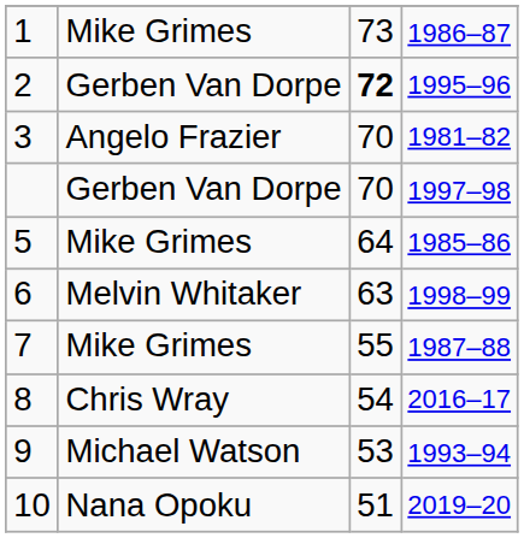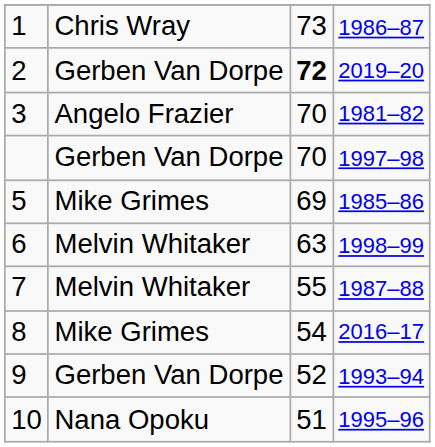1 | column 2: Mike Grimes -> Chris Wray
2 | column 4: 1995–96 -> 2019–20
5 | column 3: 64 -> 69
7 | column 2: Mike Grimes -> Melvin Whitaker
8 | column 2: Chris Wray -> Mike Grimes
9 | column 2: Michael Watson -> Gerben Van Dorpe
9 | column 3: 53 -> 52
10 | column 4: 2019–20 -> 1995–96
